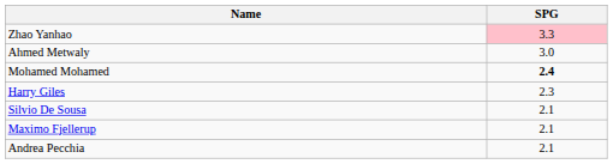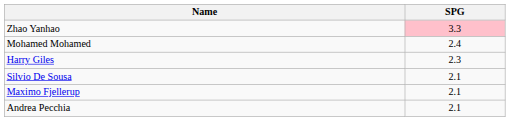- row: Ahmed Metwaly | 3.0
Mohamed Mohamed | SPG: bold -> normal
